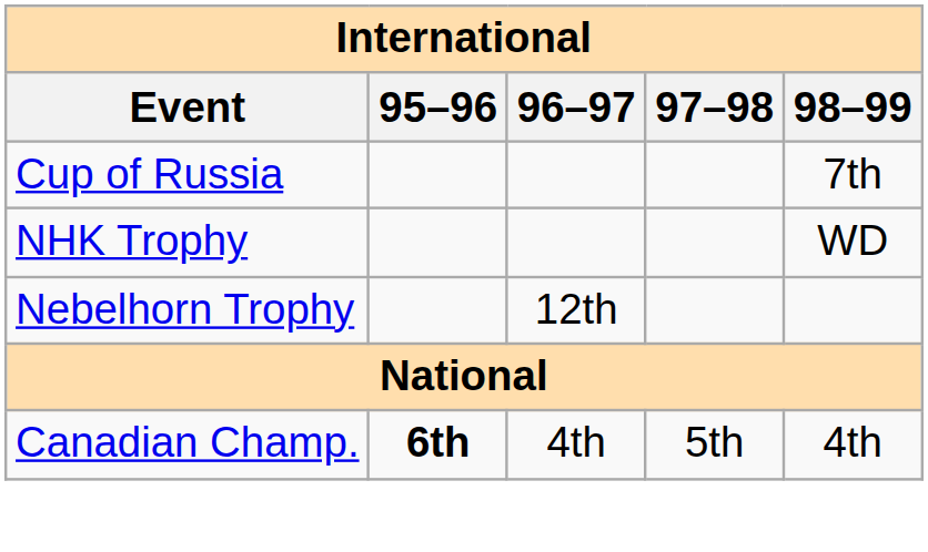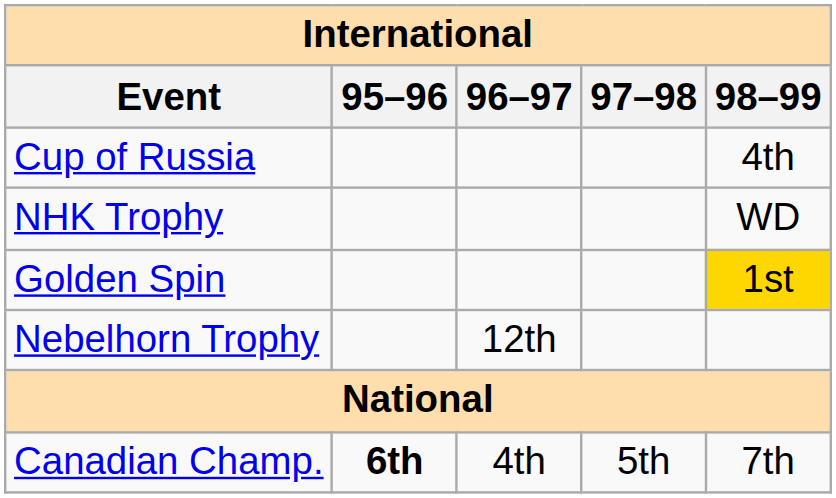Cup of Russia | 98–99: 7th -> 4th
+ row: Golden Spin | 1st
Canadian Champ. | 98–99: 4th -> 7th
